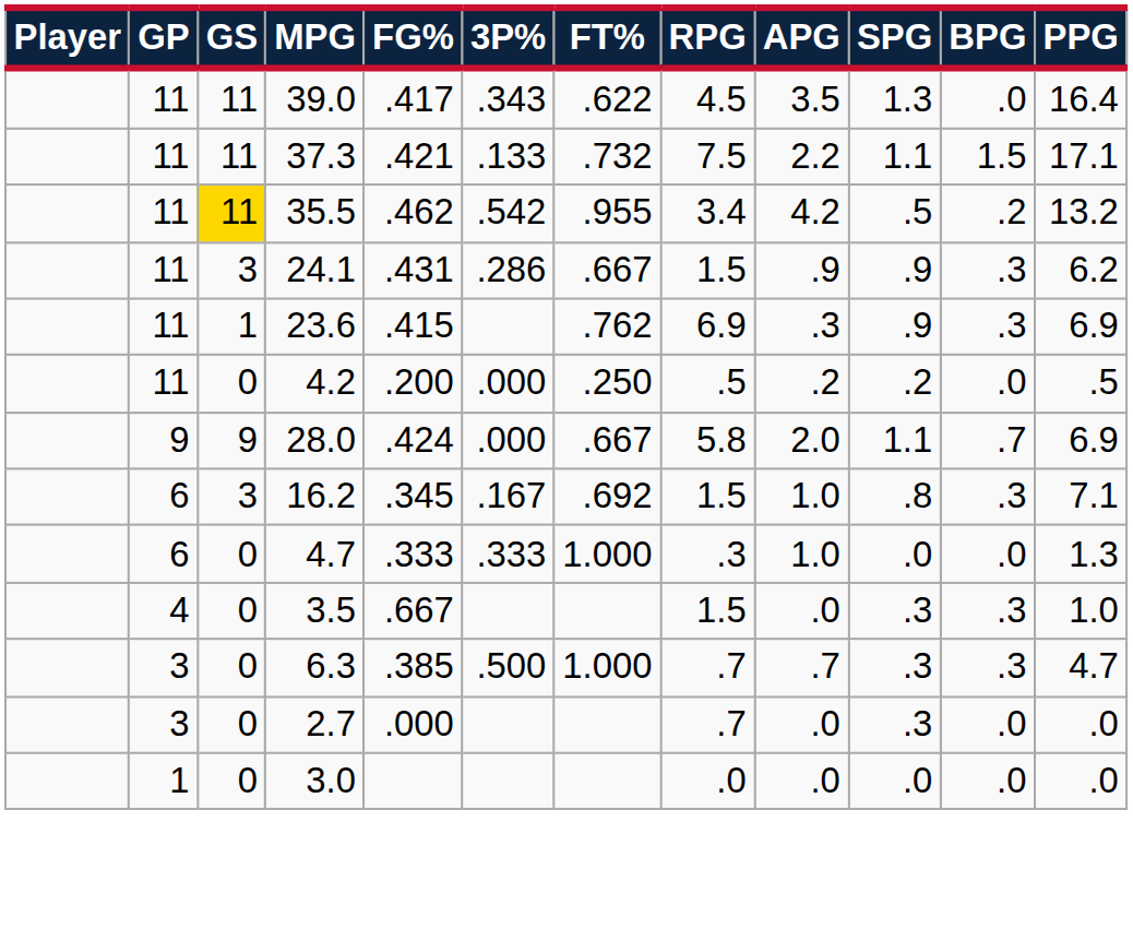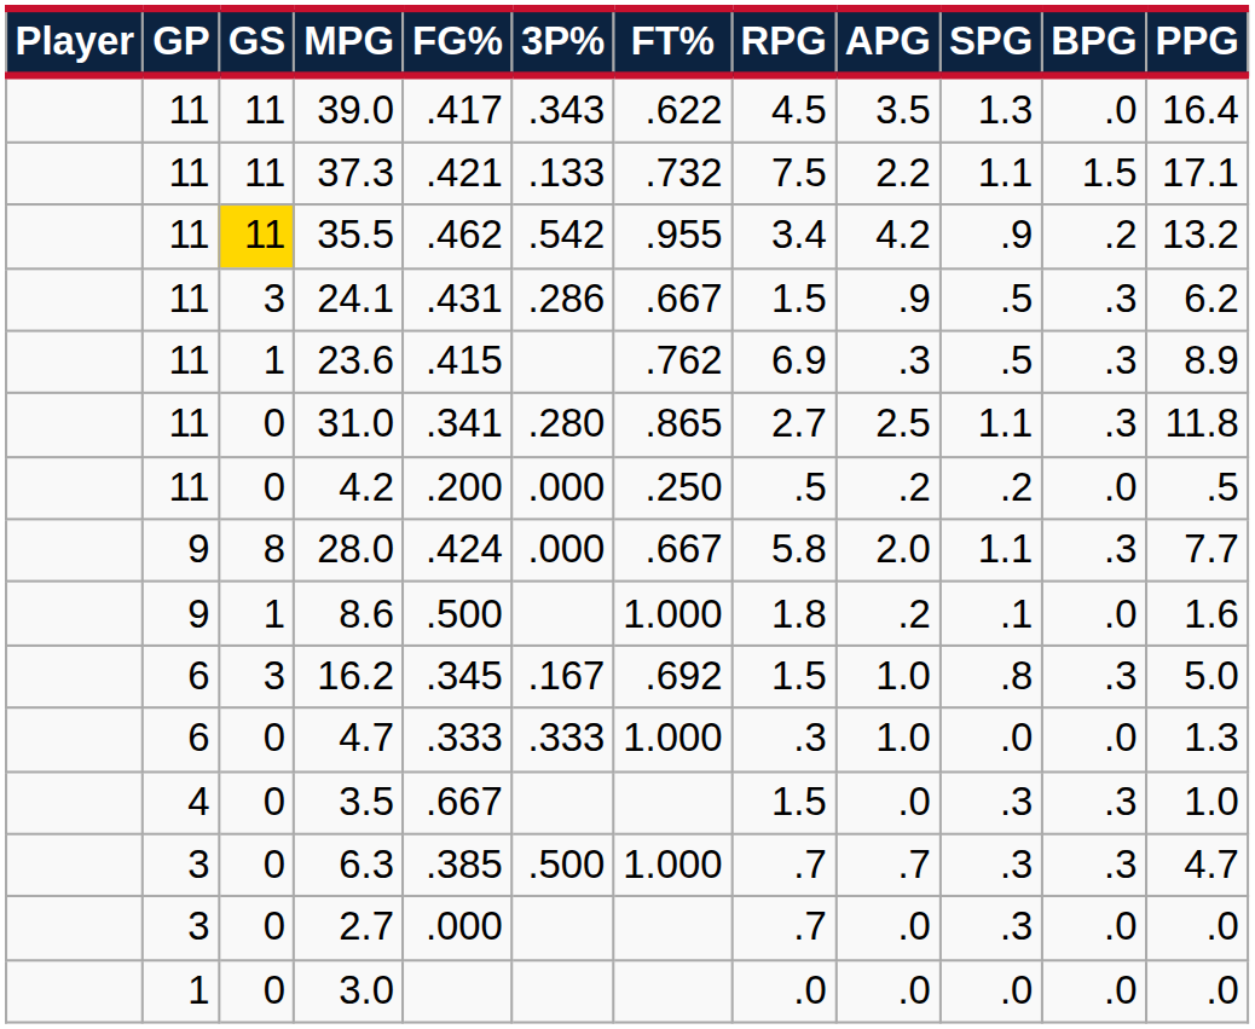35.5 | SPG: .5 -> .9
24.1 | SPG: .9 -> .5
23.6 | SPG: .9 -> .5
23.6 | PPG: 6.9 -> 8.9
+ row: 11 | 0 | 31.0 | .341 | .280 | .865 | 2.7 | 2.5 | 1.1 | .3 | 11.8
28.0 | GS: 9 -> 8
28.0 | BPG: .7 -> .3
28.0 | PPG: 6.9 -> 7.7
+ row: 9 | 1 | 8.6 | .500 | 1.000 | 1.8 | .2 | .1 | .0 | 1.6
16.2 | PPG: 7.1 -> 5.0
